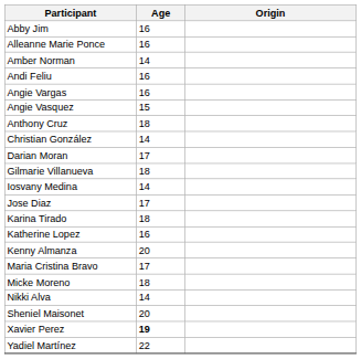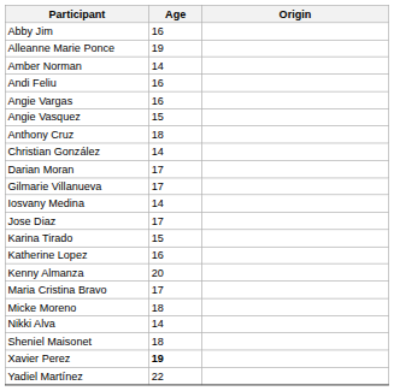Alleanne Marie Ponce | Age: 16 -> 19
Gilmarie Villanueva | Age: 18 -> 17
Karina Tirado | Age: 18 -> 15
Sheniel Maisonet | Age: 20 -> 18
